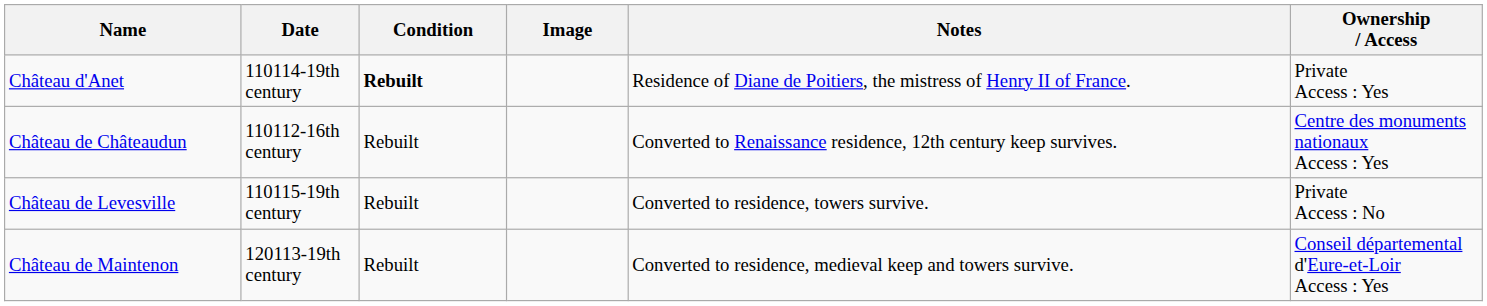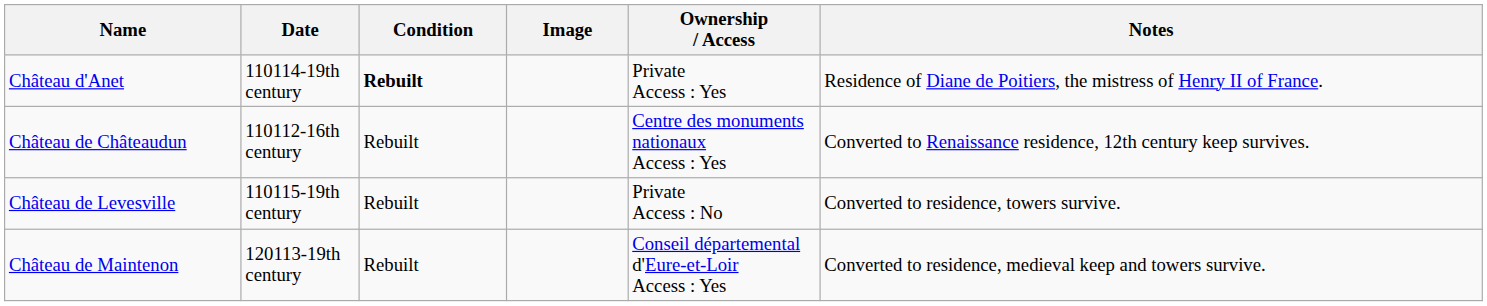columns swapped: Ownership / Access <-> Notes
